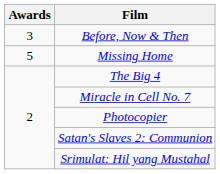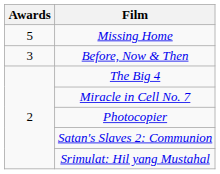rows swapped: Missing Home <-> Before, Now & Then
